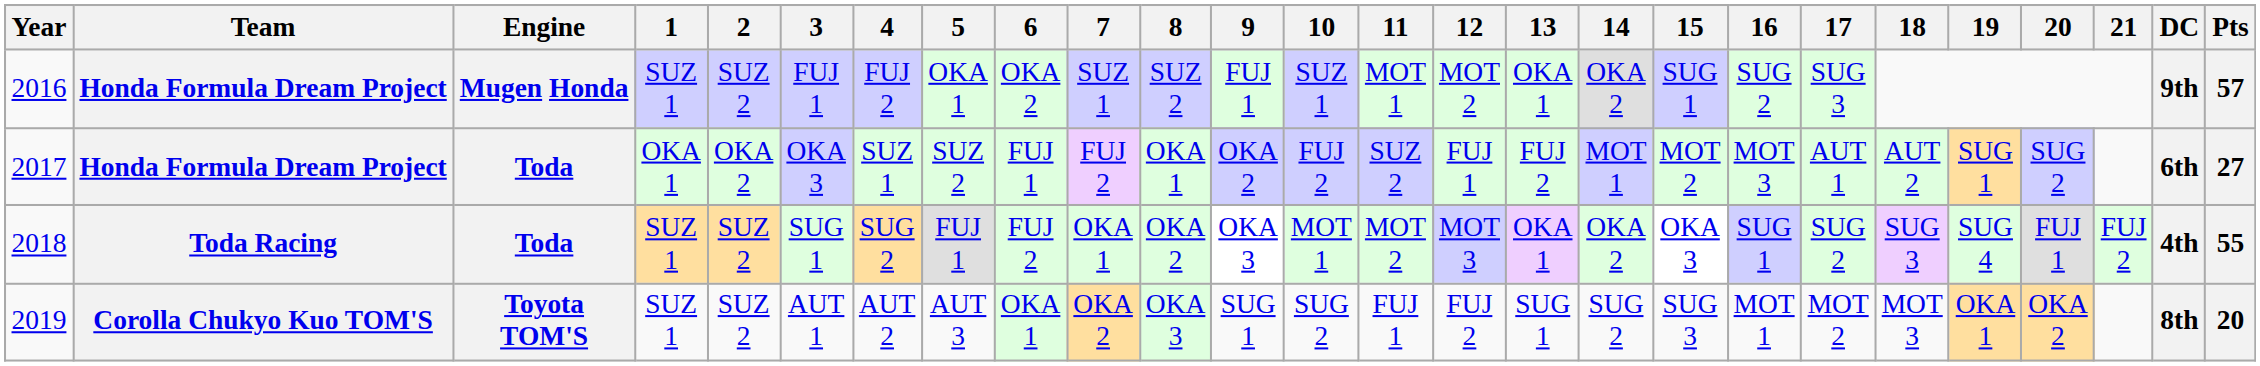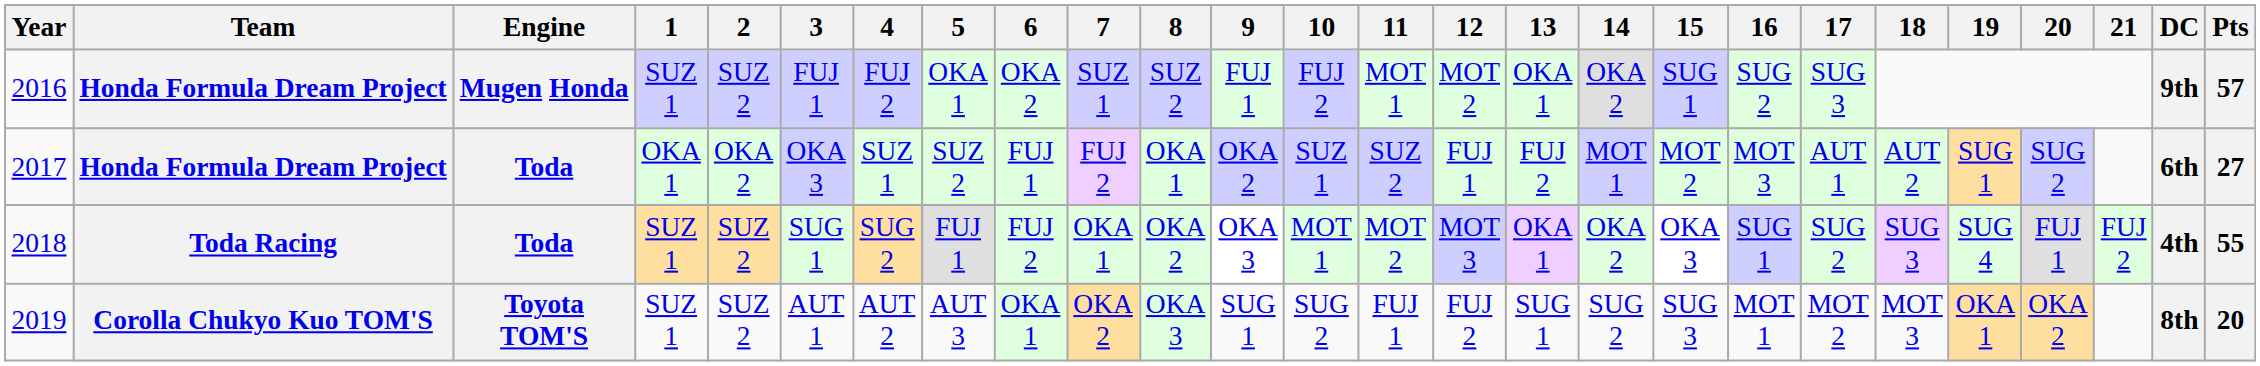2016 | 10: SUZ 1 -> FUJ 2
2017 | 10: FUJ 2 -> SUZ 1
